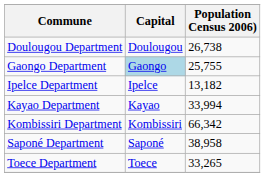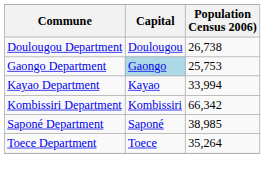Gaongo Department | Population Census 2006): 25,755 -> 25,753
- row: Ipelce Department | Ipelce | 13,182
Saponé Department | Population Census 2006): 38,958 -> 38,985
Toece Department | Population Census 2006): 33,265 -> 35,264
